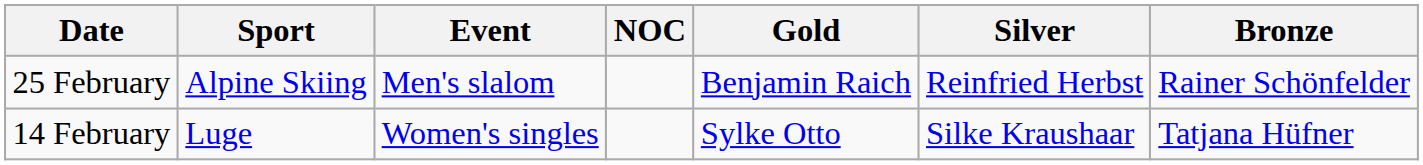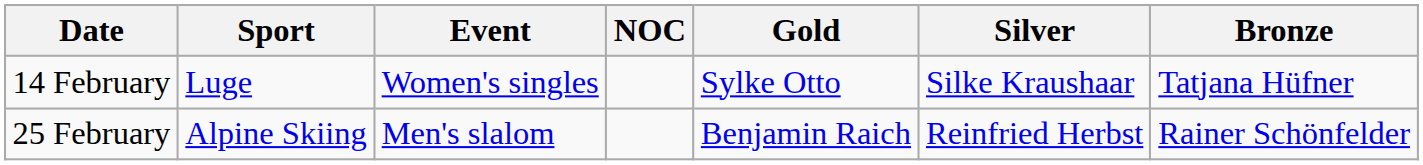rows swapped: 14 February <-> 25 February
